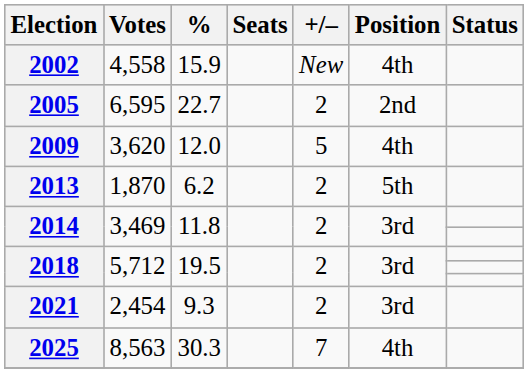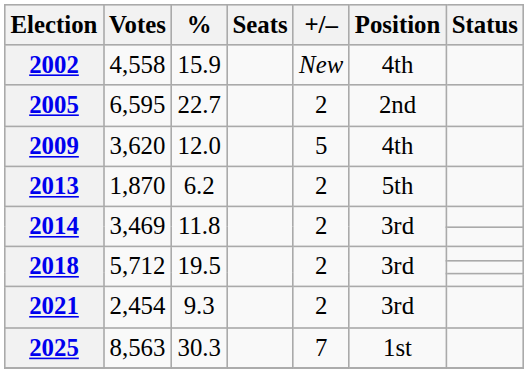2025 | Position: 4th -> 1st
